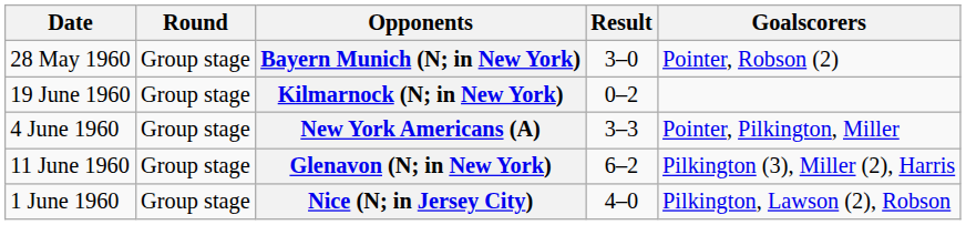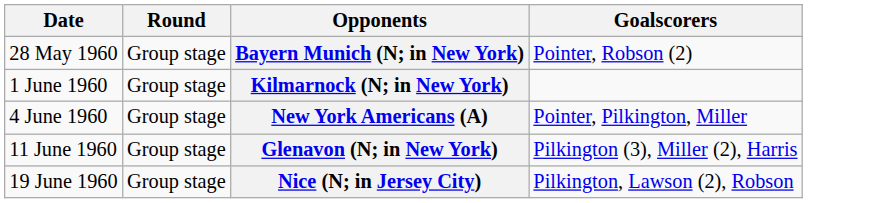- column: Result | 3–0 | 0–2 | 3–3 | 6–2 | 4–0
Kilmarnock (N; in New York) | Date: 19 June 1960 -> 1 June 1960
Nice (N; in Jersey City) | Date: 1 June 1960 -> 19 June 1960
